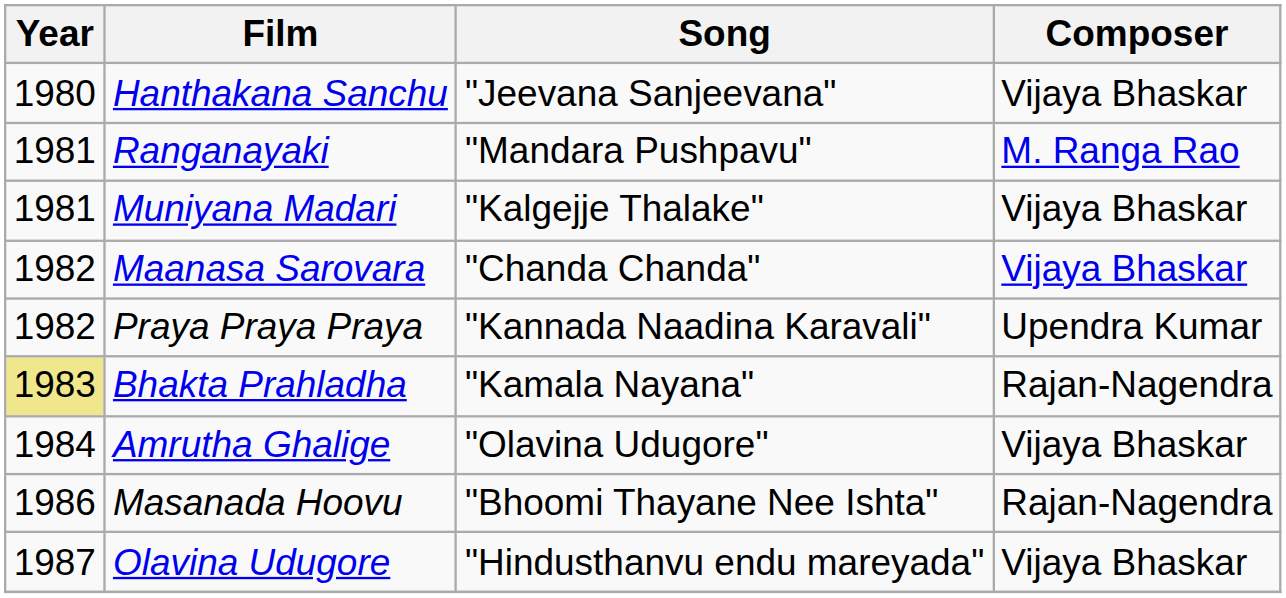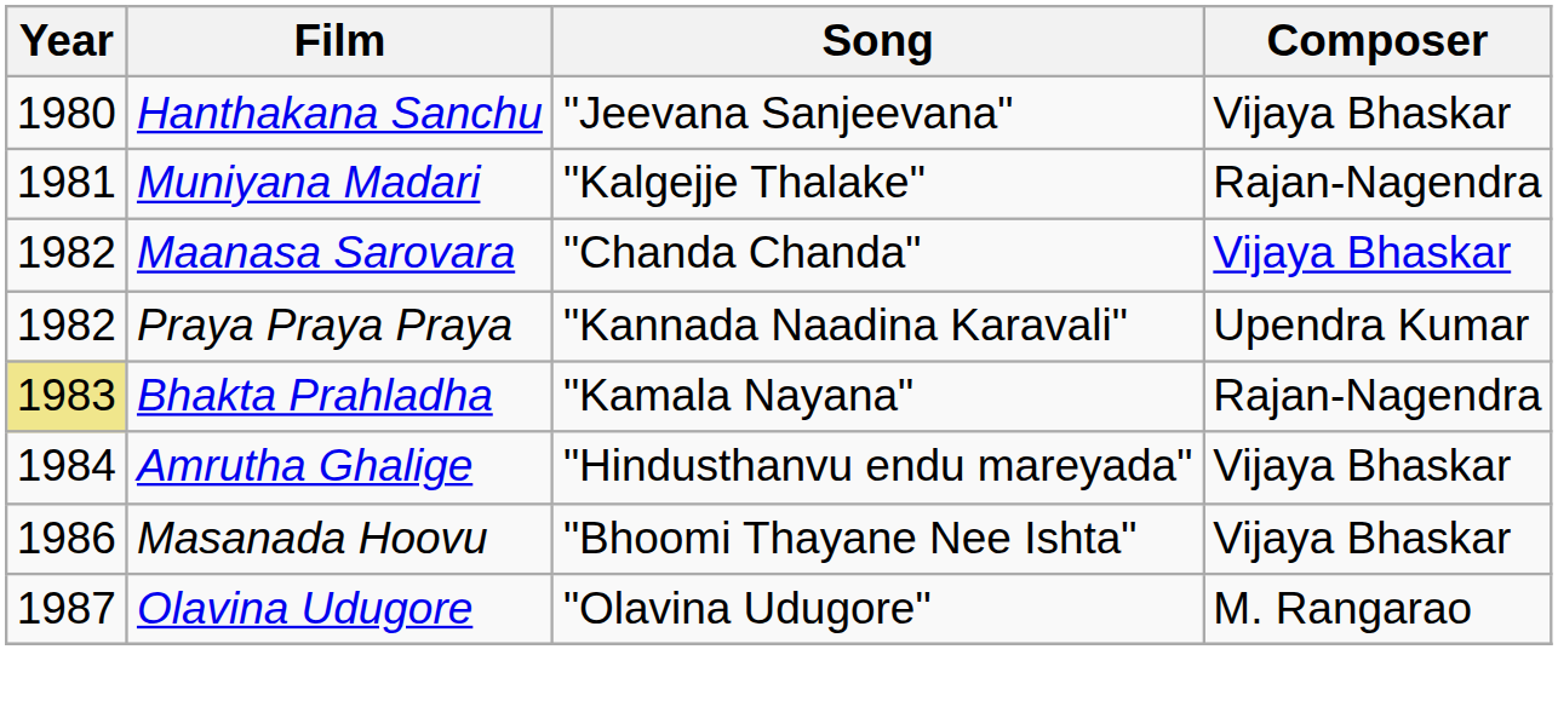- row: 1981 | Ranganayaki | "Mandara Pushpavu" | M. Ranga Rao
Muniyana Madari | Composer: Vijaya Bhaskar -> Rajan-Nagendra
Amrutha Ghalige | Song: "Olavina Udugore" -> "Hindusthanvu endu mareyada"
Masanada Hoovu | Composer: Rajan-Nagendra -> Vijaya Bhaskar
Olavina Udugore | Song: "Hindusthanvu endu mareyada" -> "Olavina Udugore"
Olavina Udugore | Composer: Vijaya Bhaskar -> M. Rangarao
